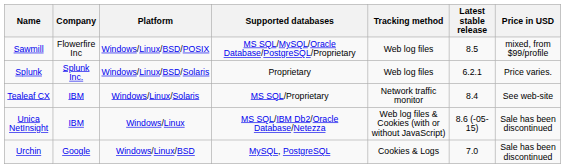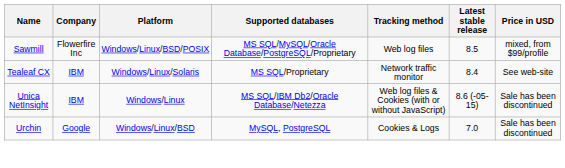- row: Splunk | Splunk Inc. | Windows/Linux/BSD/Solaris | Proprietary | Web log files | 6.2.1 | Price varies.
